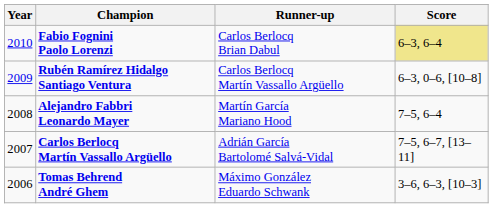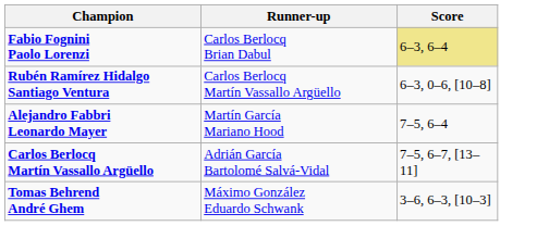- column: Year | 2010 | 2009 | 2008 | 2007 | 2006
